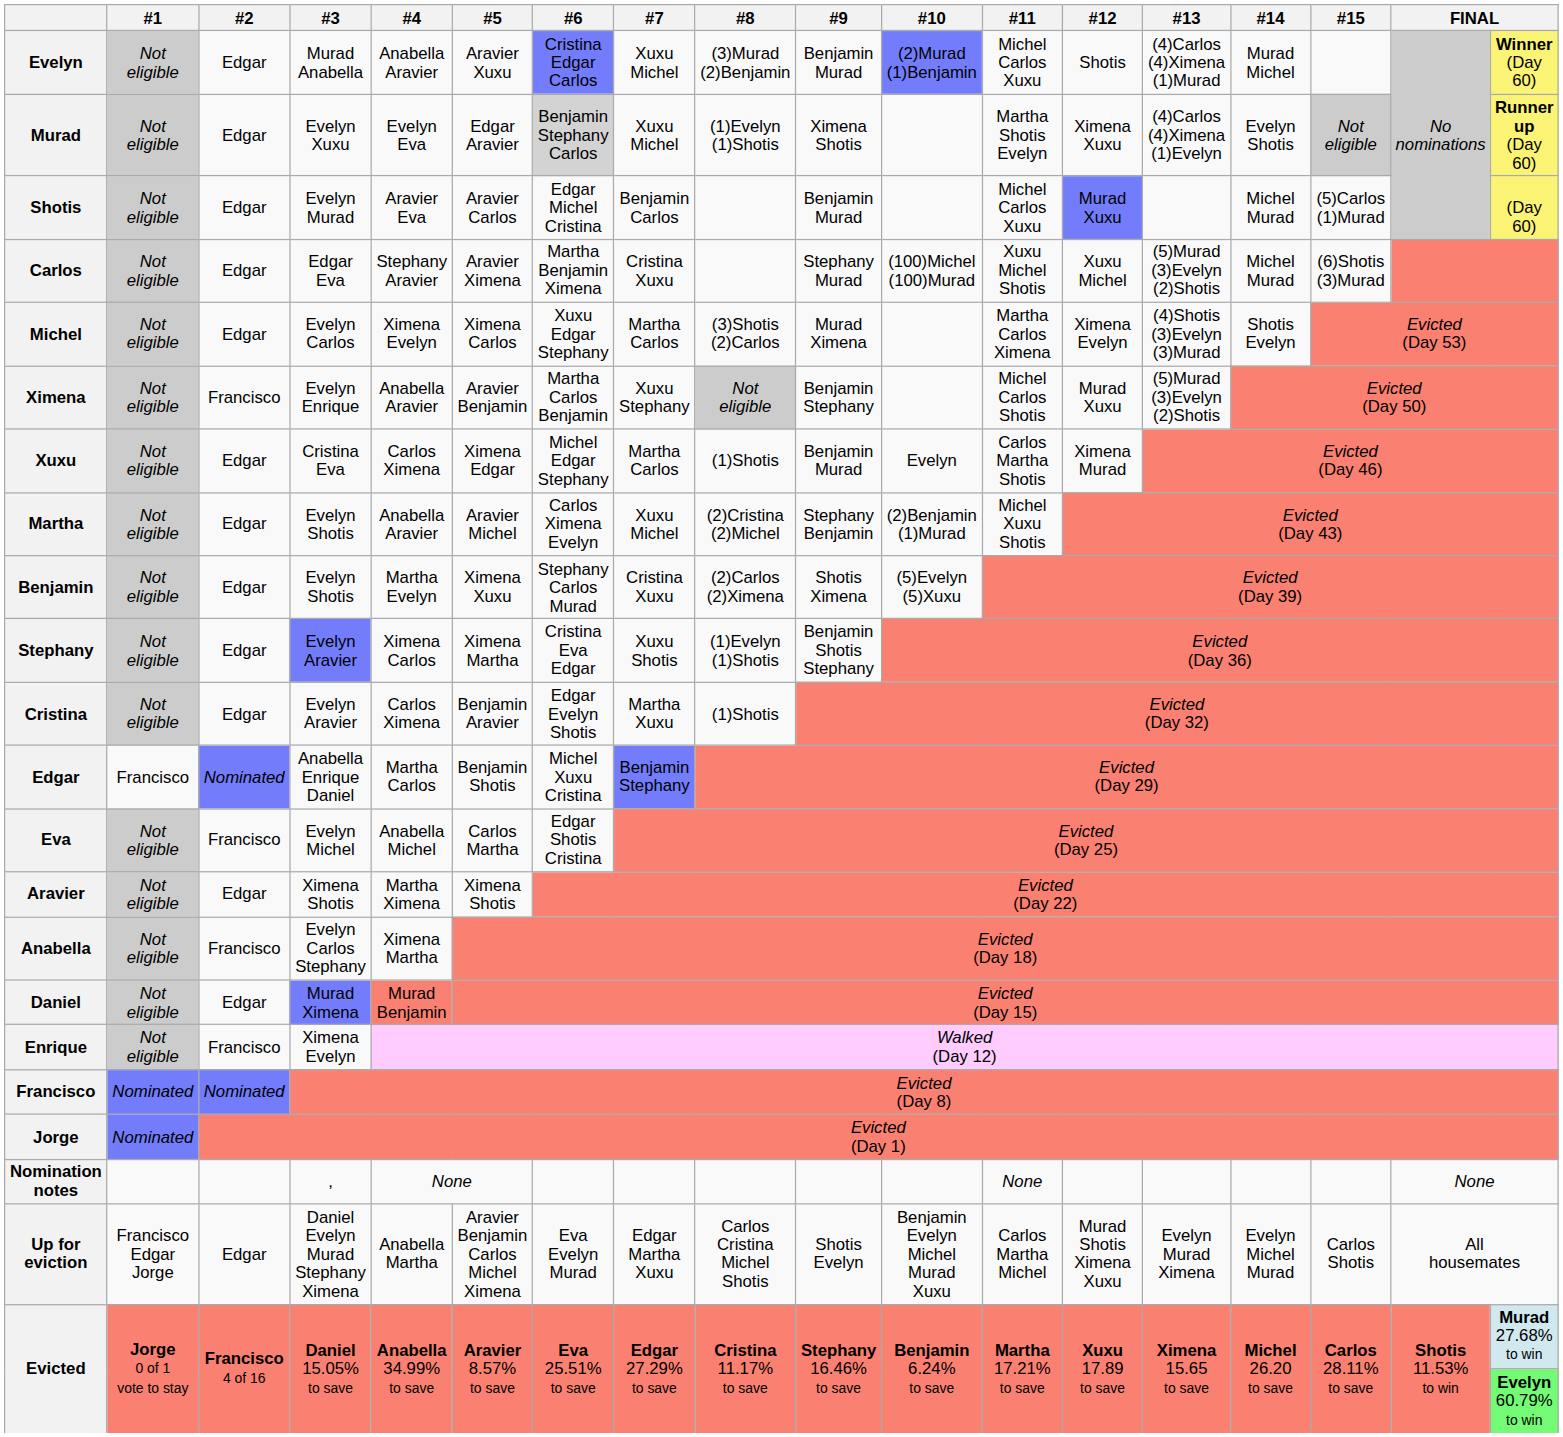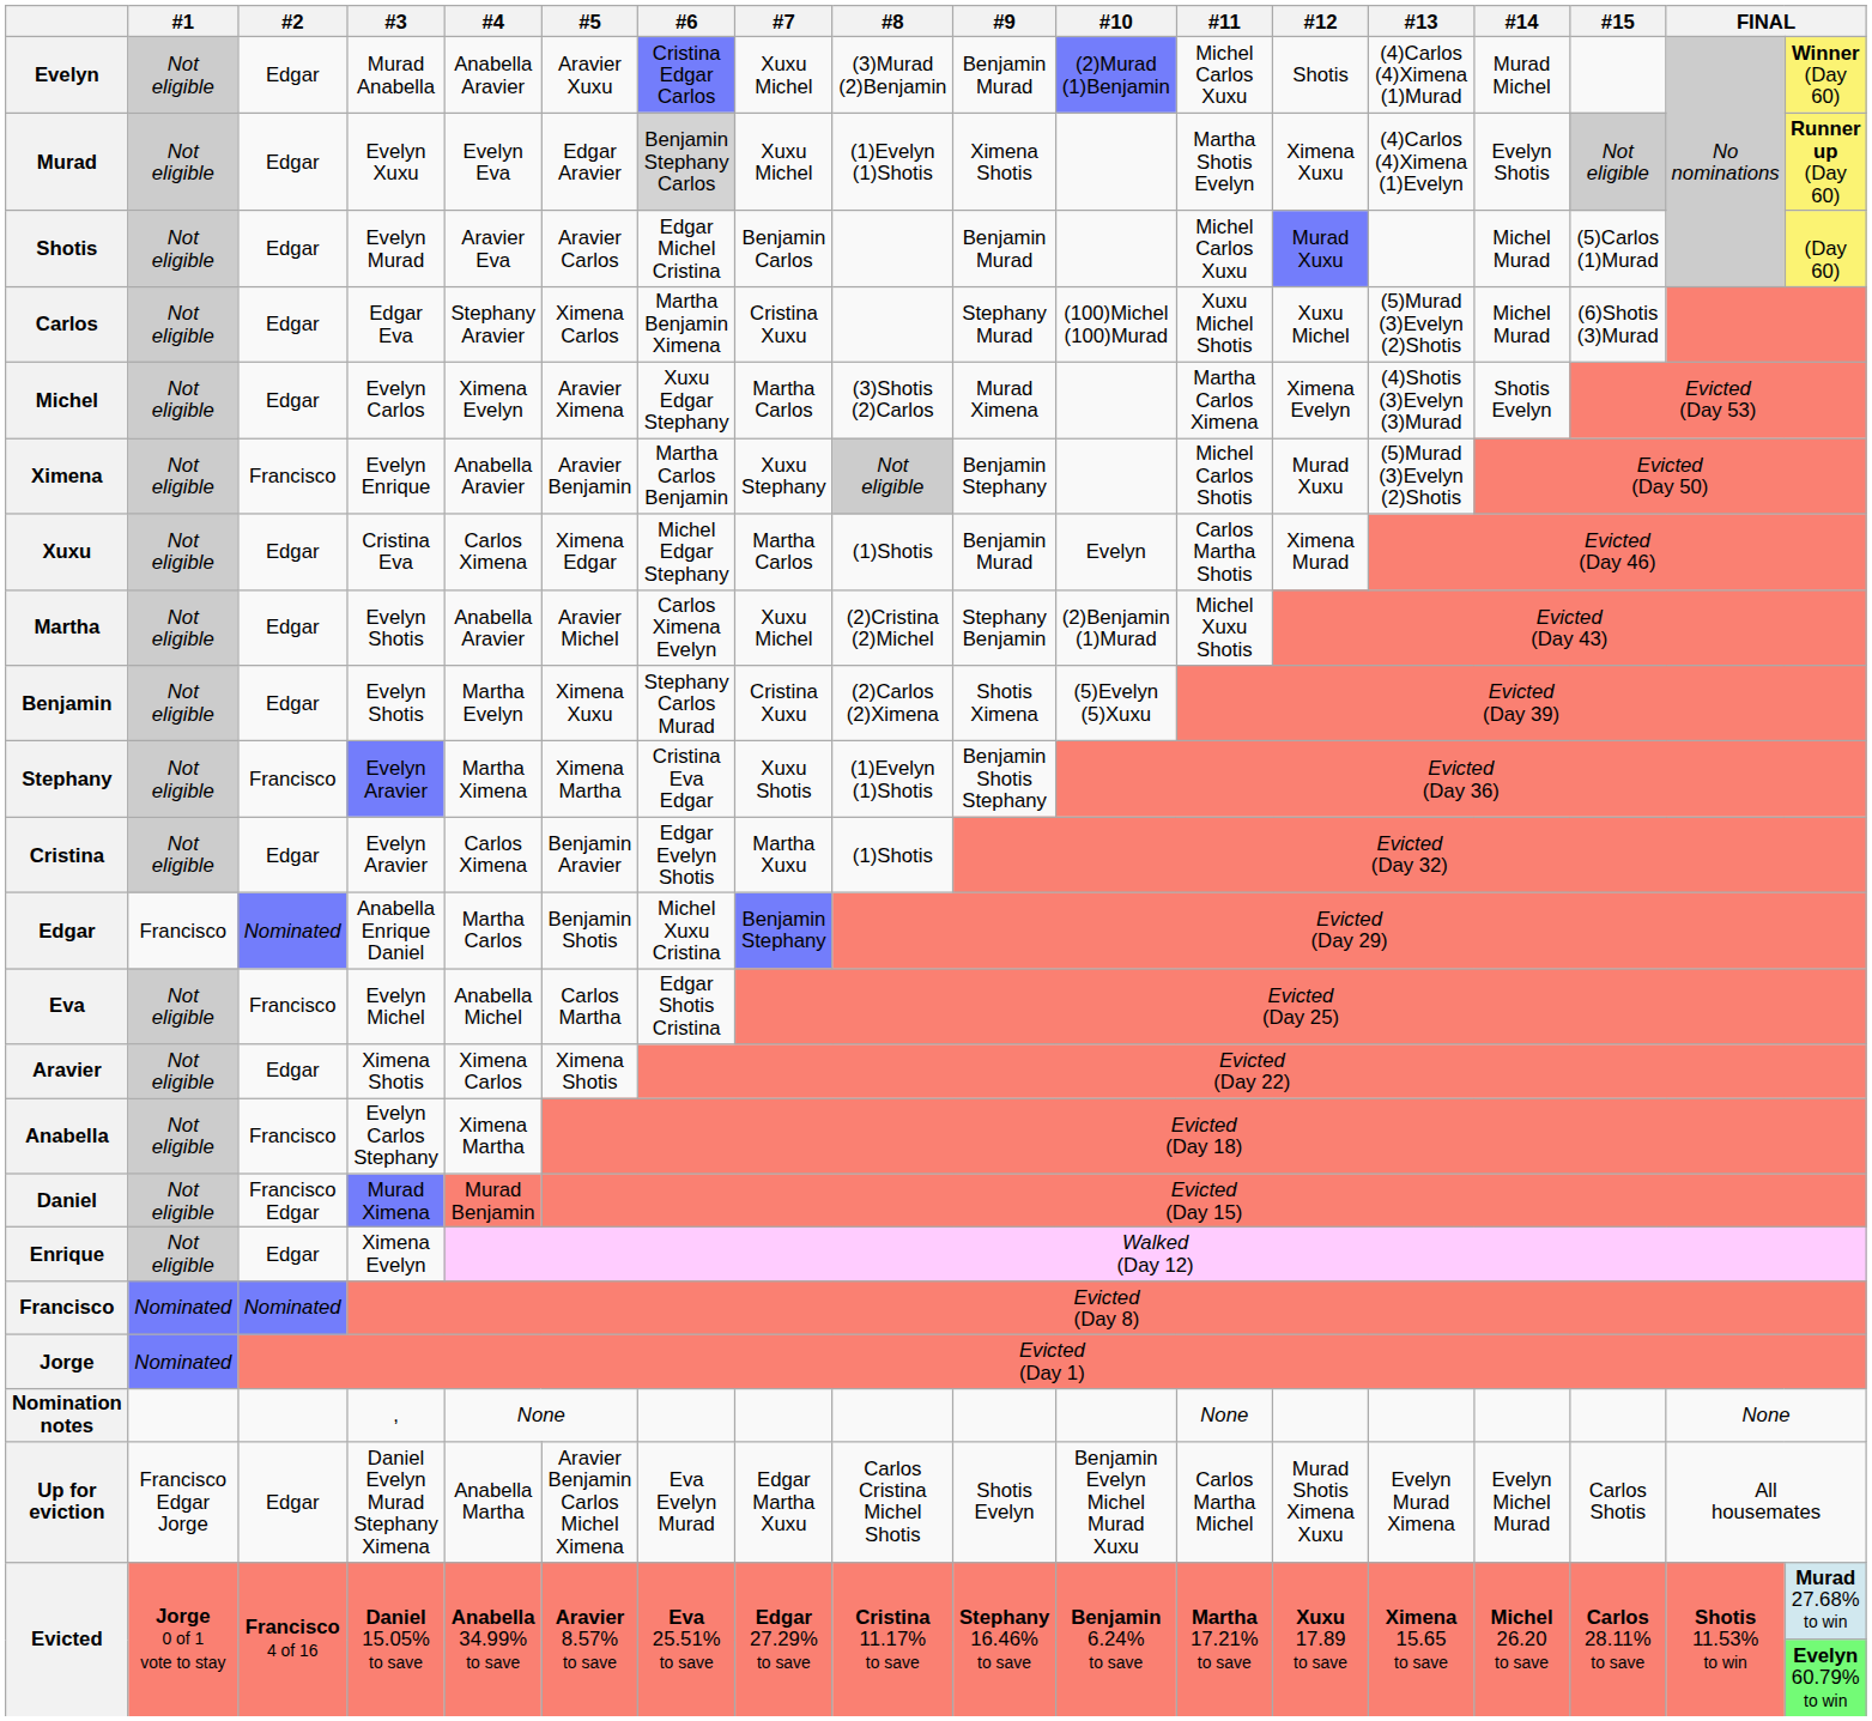Carlos | #5: Aravier Ximena -> Ximena Carlos
Michel | #5: Ximena Carlos -> Aravier Ximena
Stephany | #2: Edgar -> Francisco
Stephany | #4: Ximena Carlos -> Martha Ximena
Aravier | #4: Martha Ximena -> Ximena Carlos
Daniel | #2: Edgar -> Francisco Edgar
Enrique | #2: Francisco -> Edgar
